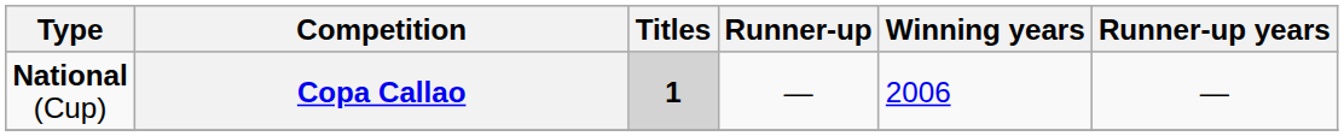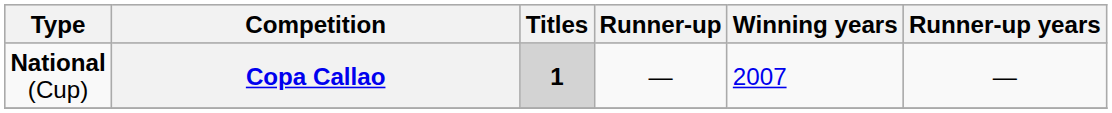Copa Callao | Winning years: 2006 -> 2007
